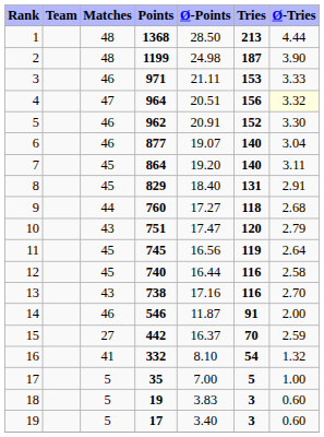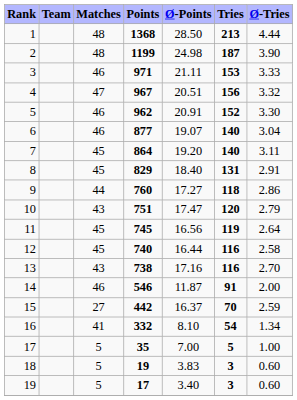4 | Points: 964 -> 967
4 | Ø-Tries: lightyellow background -> no background
9 | Ø-Tries: 2.68 -> 2.86
16 | Ø-Tries: 1.32 -> 1.34
